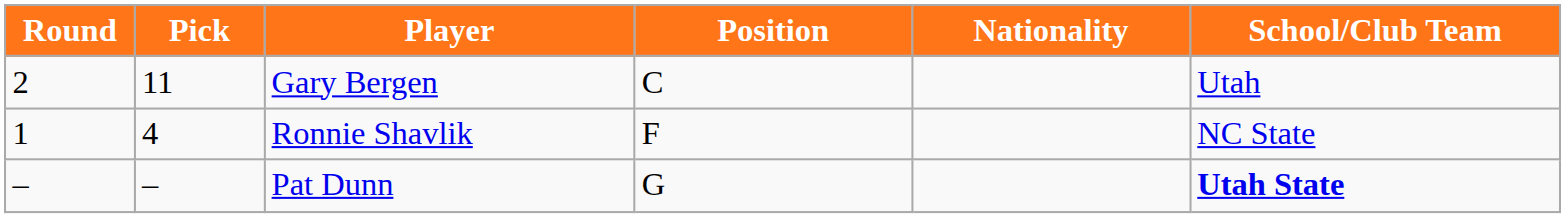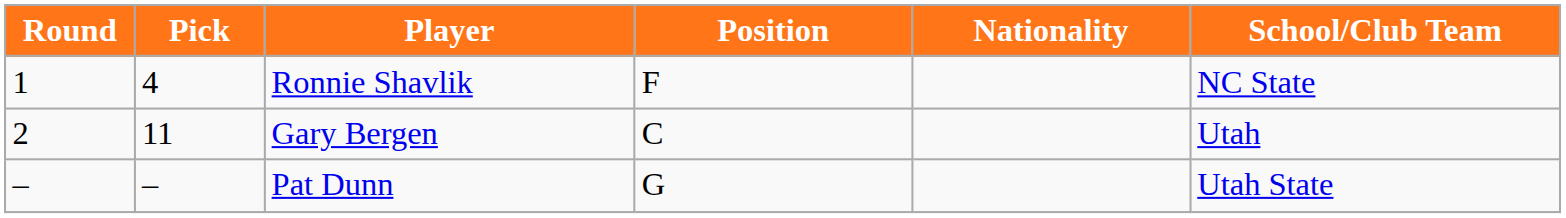rows swapped: Ronnie Shavlik <-> Gary Bergen
Pat Dunn | School/Club Team: bold -> normal
